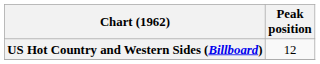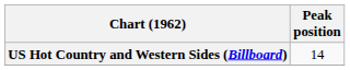US Hot Country and Western Sides (Billboard) | Peak position: 12 -> 14
